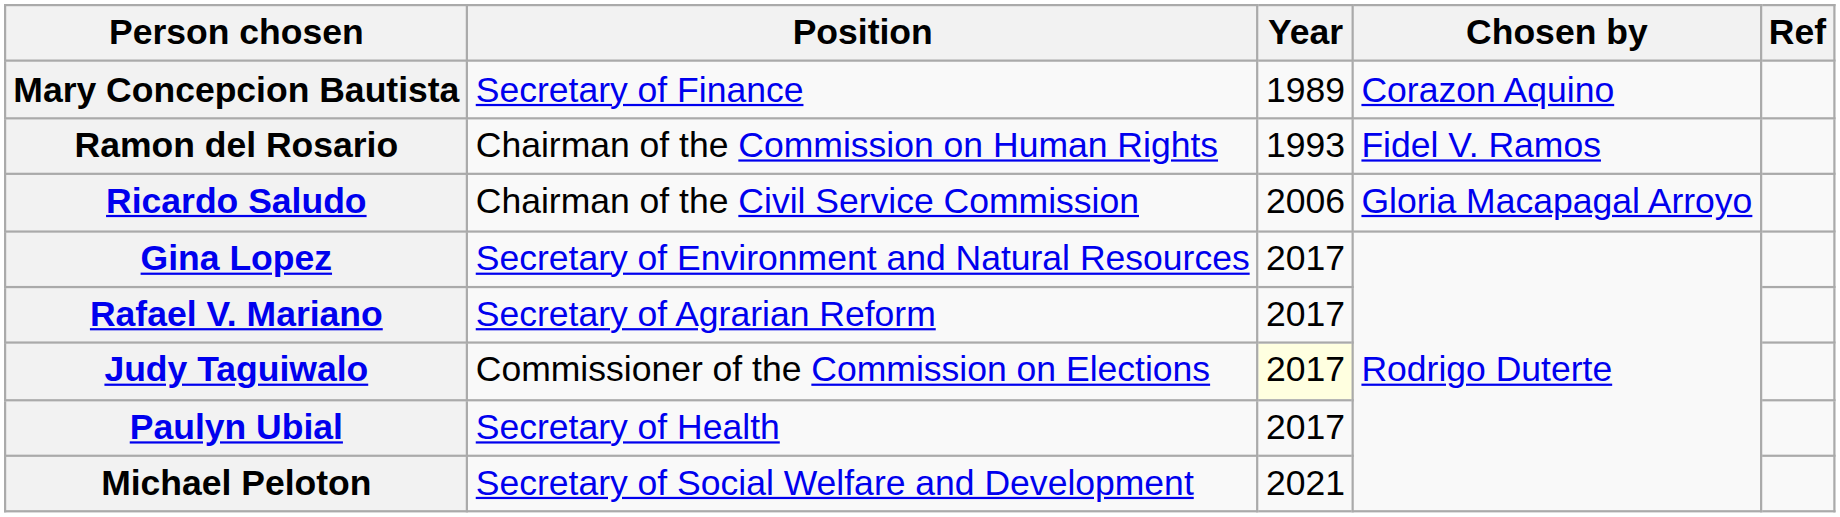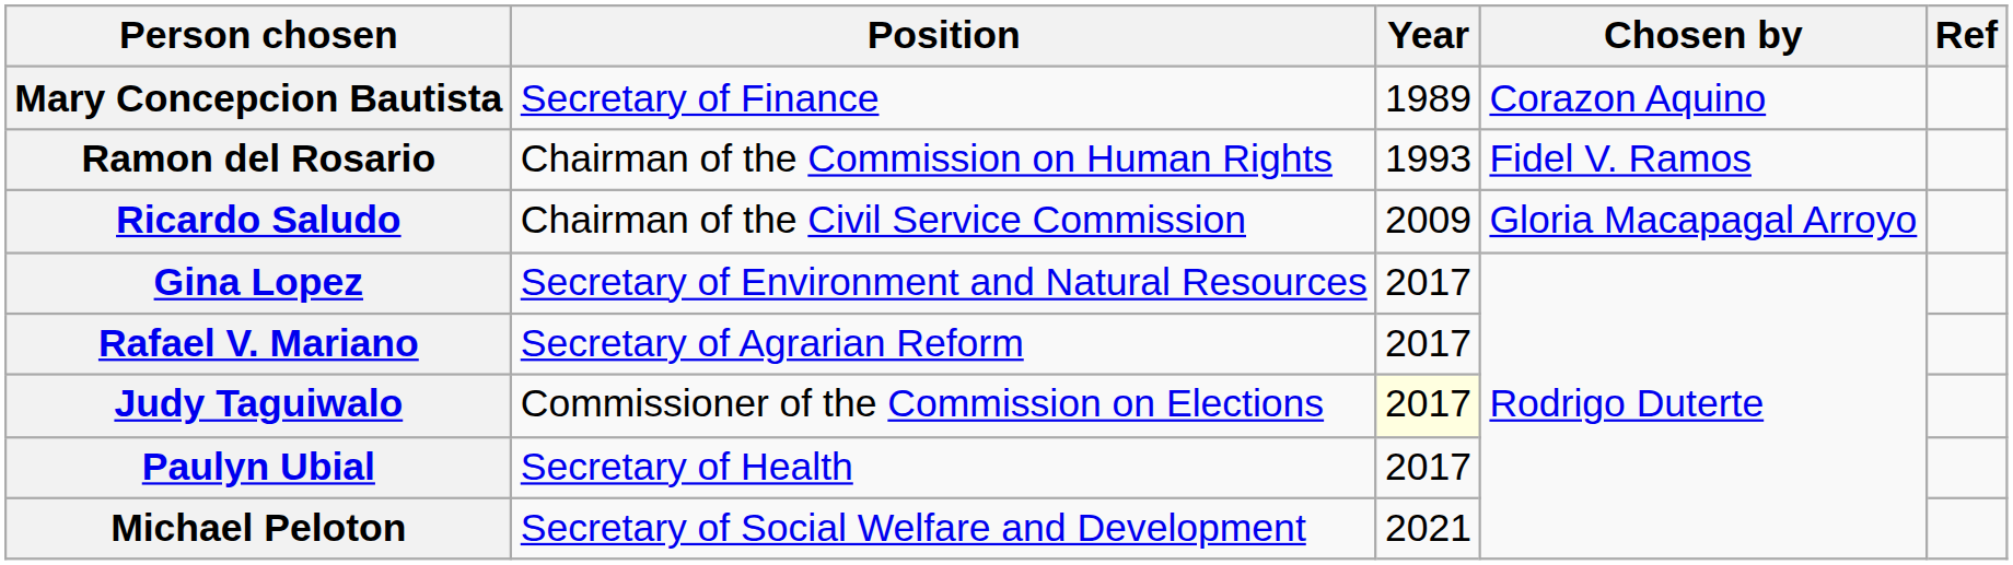Ricardo Saludo | Year: 2006 -> 2009
